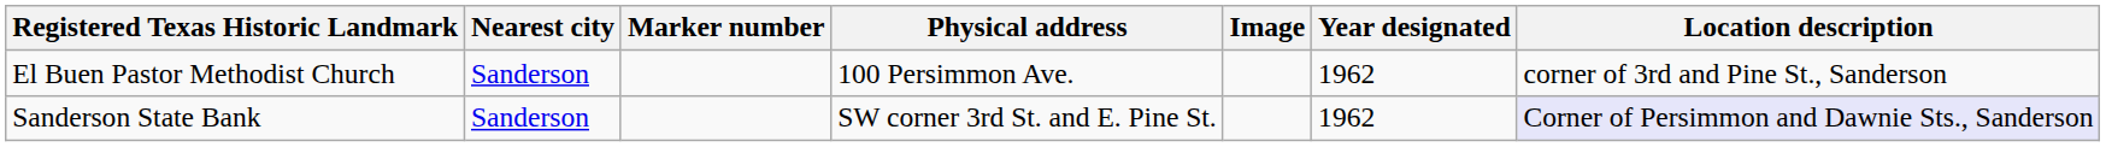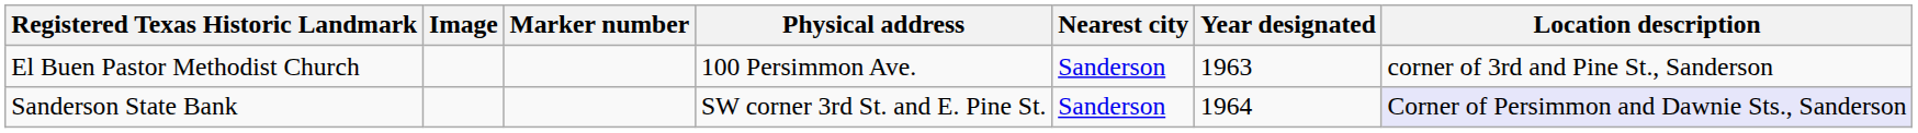columns swapped: Image <-> Nearest city
El Buen Pastor Methodist Church | Year designated: 1962 -> 1963
Sanderson State Bank | Year designated: 1962 -> 1964
